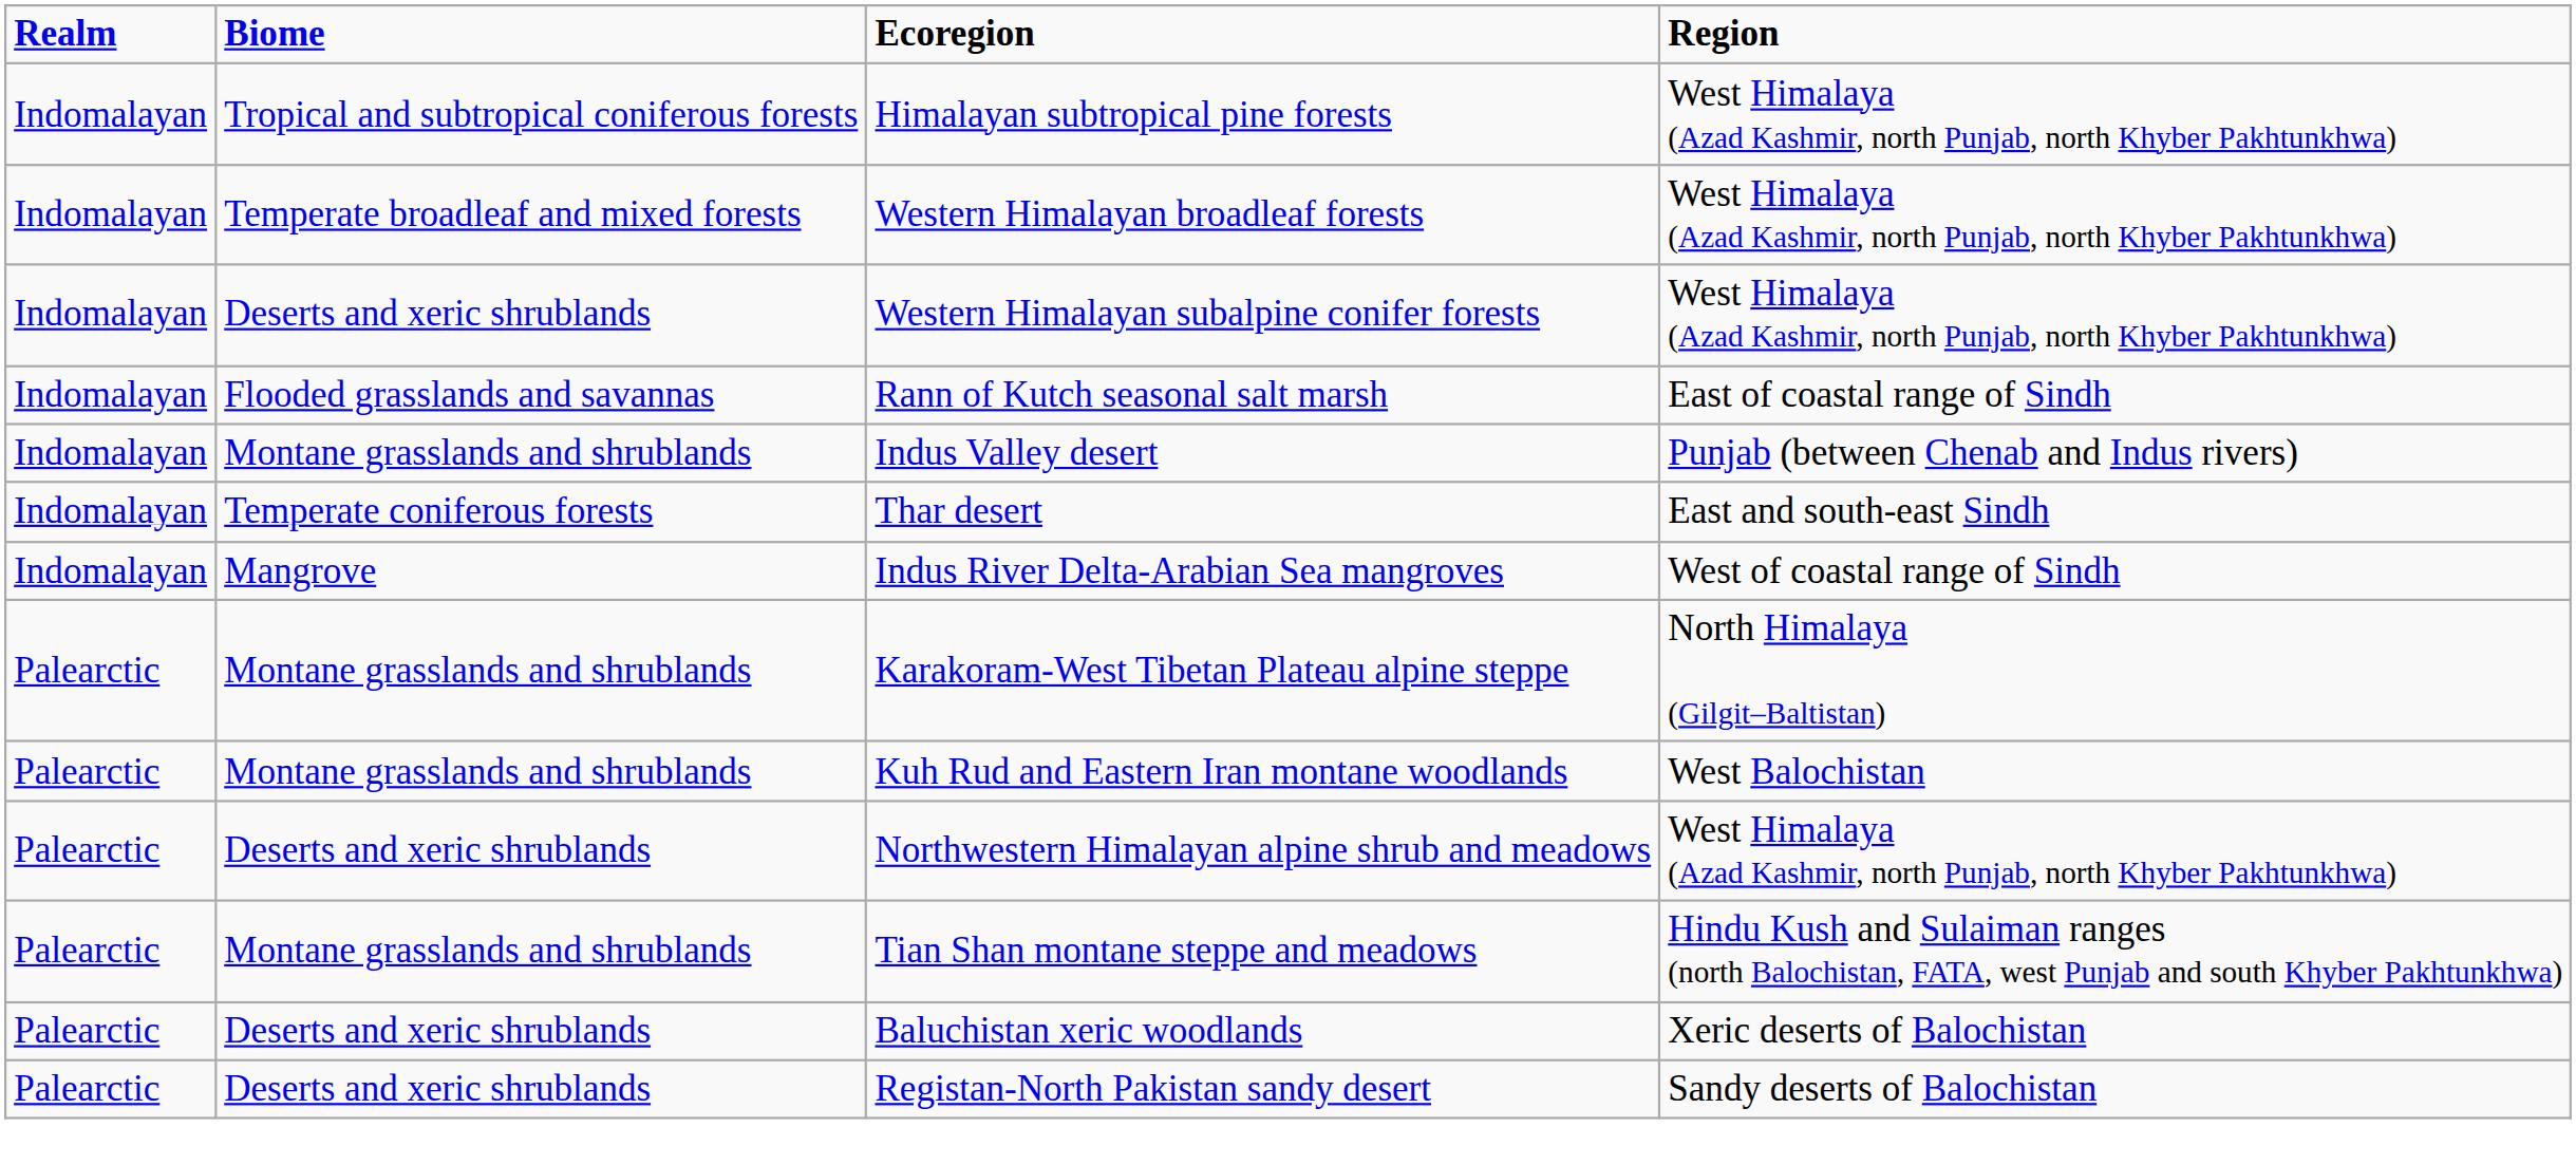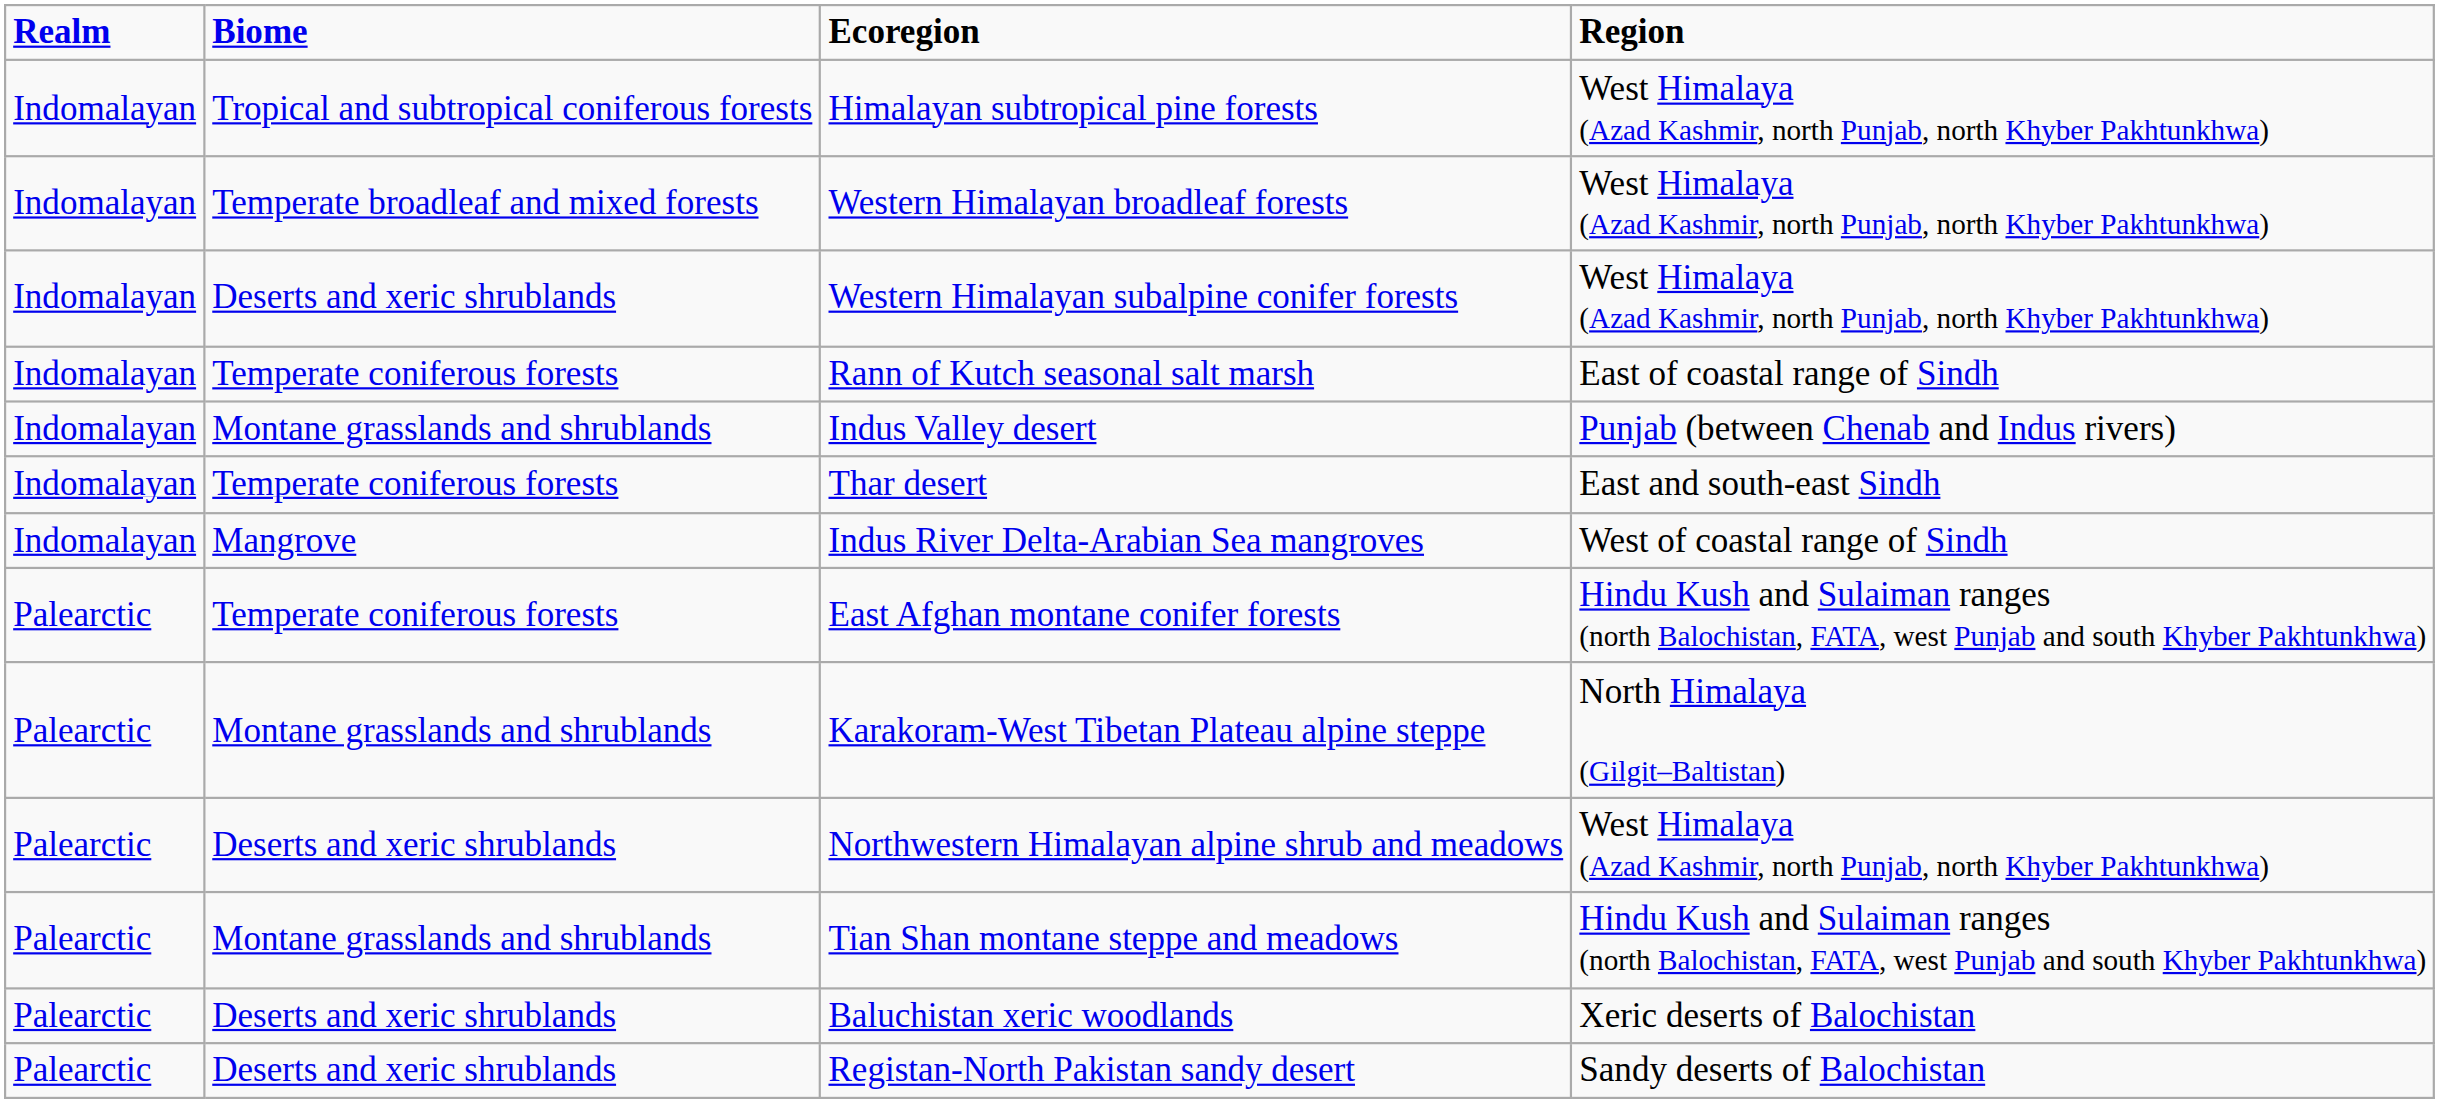Rann of Kutch seasonal salt marsh | Biome: Flooded grasslands and savannas -> Temperate coniferous forests
+ row: Palearctic | Temperate coniferous forests | East Afghan montane conifer forests | Hindu Kush and Sulaiman ranges (north Balochistan, FATA, west Punjab and south Khyber Pakhtunkhwa)
- row: Palearctic | Montane grasslands and shrublands | Kuh Rud and Eastern Iran montane woodlands | West Balochistan
